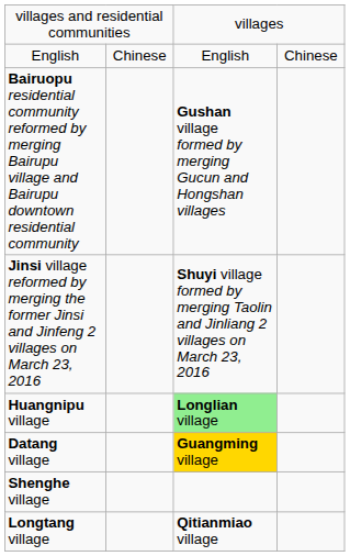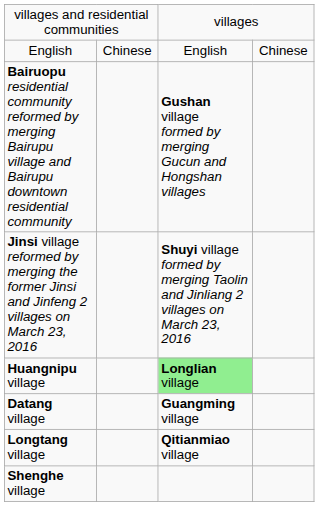Datang village | column 3: gold background -> no background
rows swapped: Longtang village <-> Shenghe village
